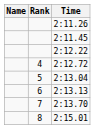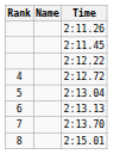columns swapped: Rank <-> Name
